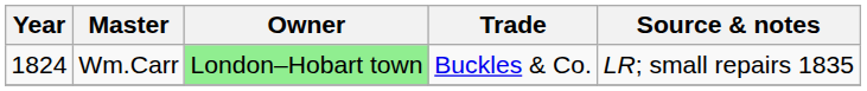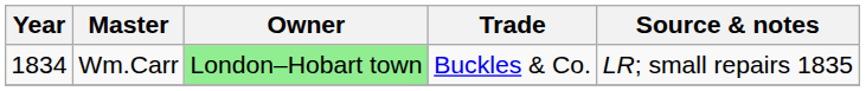Wm.Carr | Year: 1824 -> 1834
